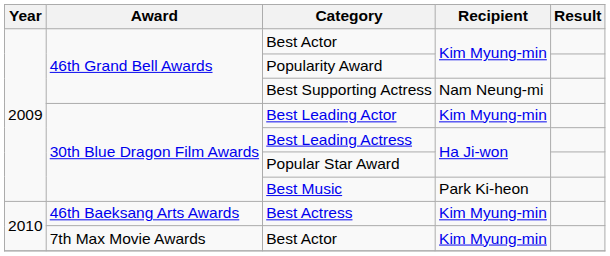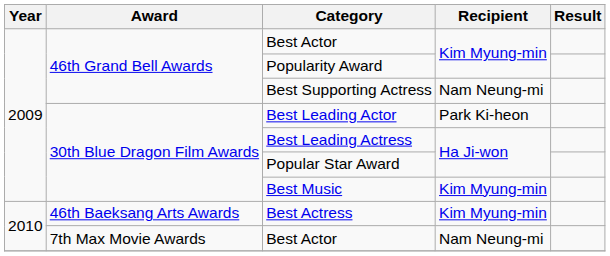Best Leading Actor | Recipient: Kim Myung-min -> Park Ki-heon
Best Music | Recipient: Park Ki-heon -> Kim Myung-min
7th Max Movie Awards / Best Actor | Recipient: Kim Myung-min -> Nam Neung-mi
